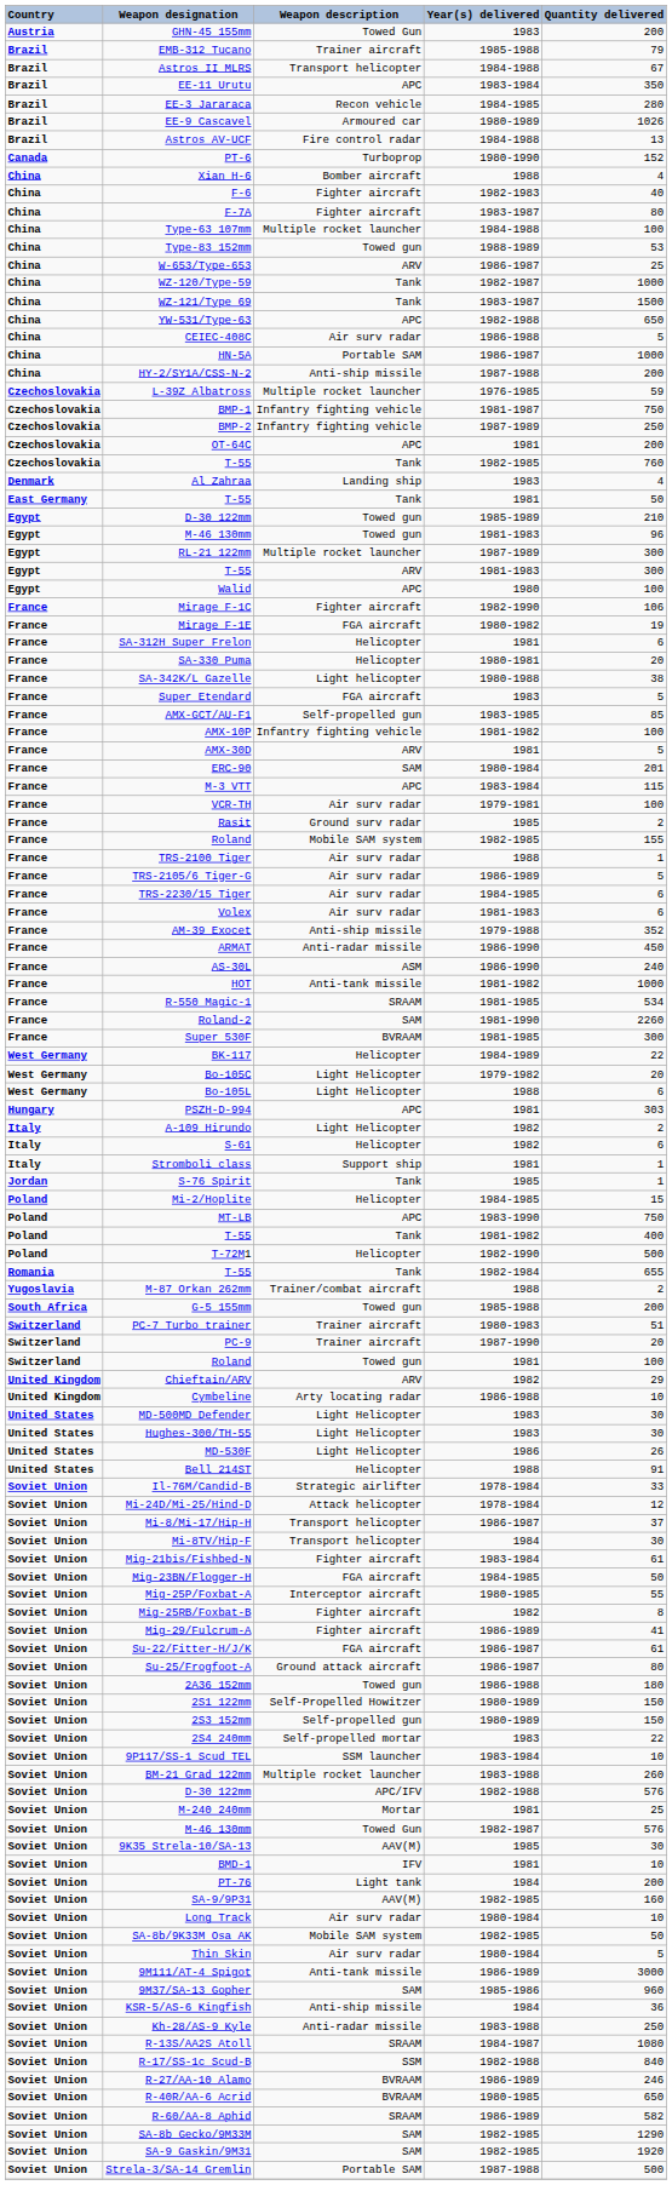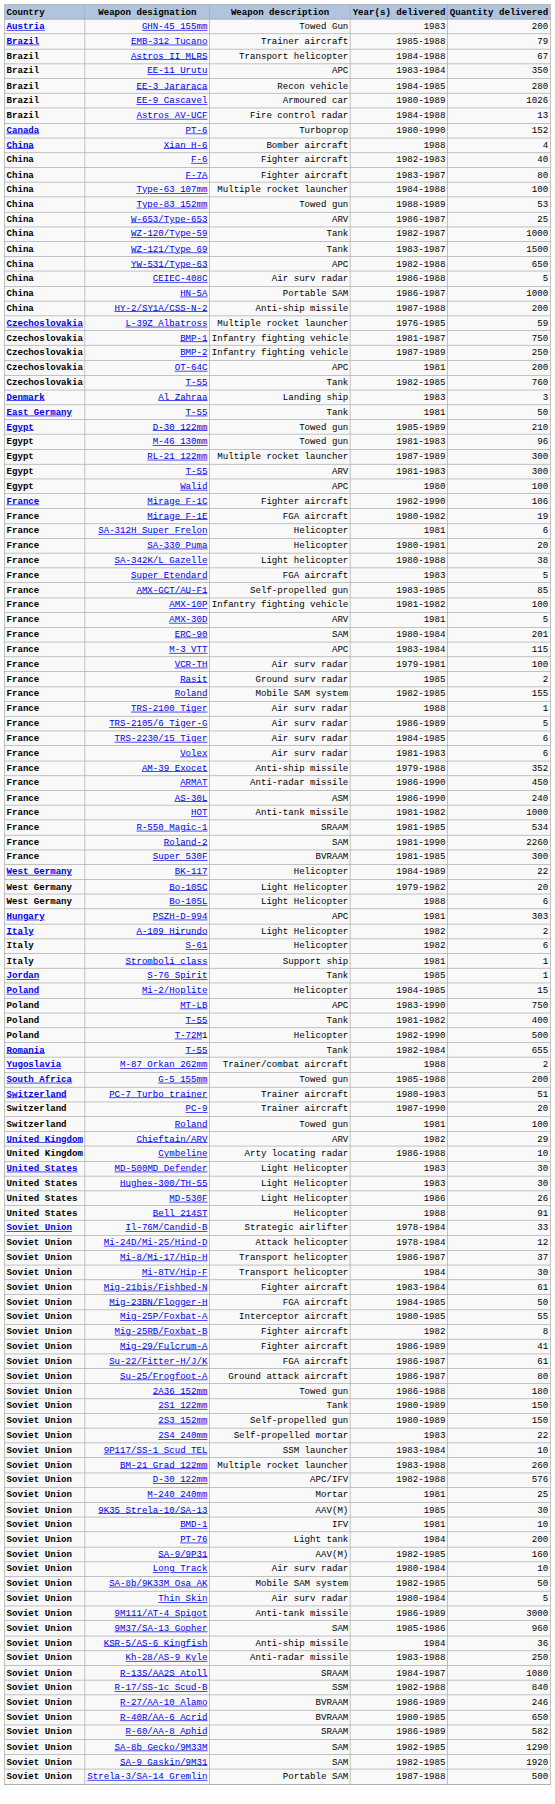Al Zahraa | Quantity delivered: 4 -> 3
2S1 122mm | Weapon description: Self-Propelled Howitzer -> Tank
- row: Soviet Union | M-46 130mm | Towed Gun | 1982-1987 | 576
